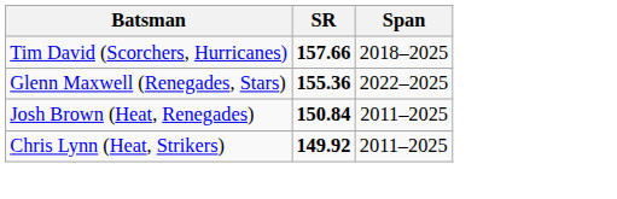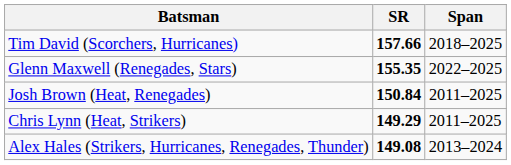Glenn Maxwell (Renegades, Stars) | SR: 155.36 -> 155.35
Chris Lynn (Heat, Strikers) | SR: 149.92 -> 149.29
+ row: Alex Hales (Strikers, Hurricanes, Renegades, Thunder) | 149.08 | 2013–2024
